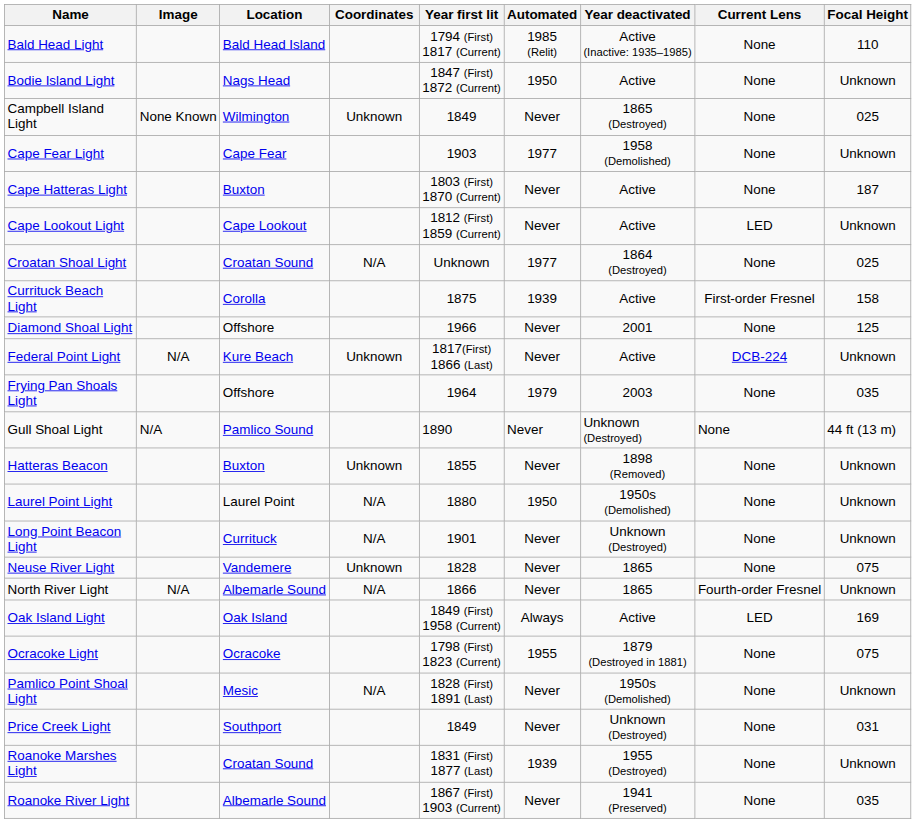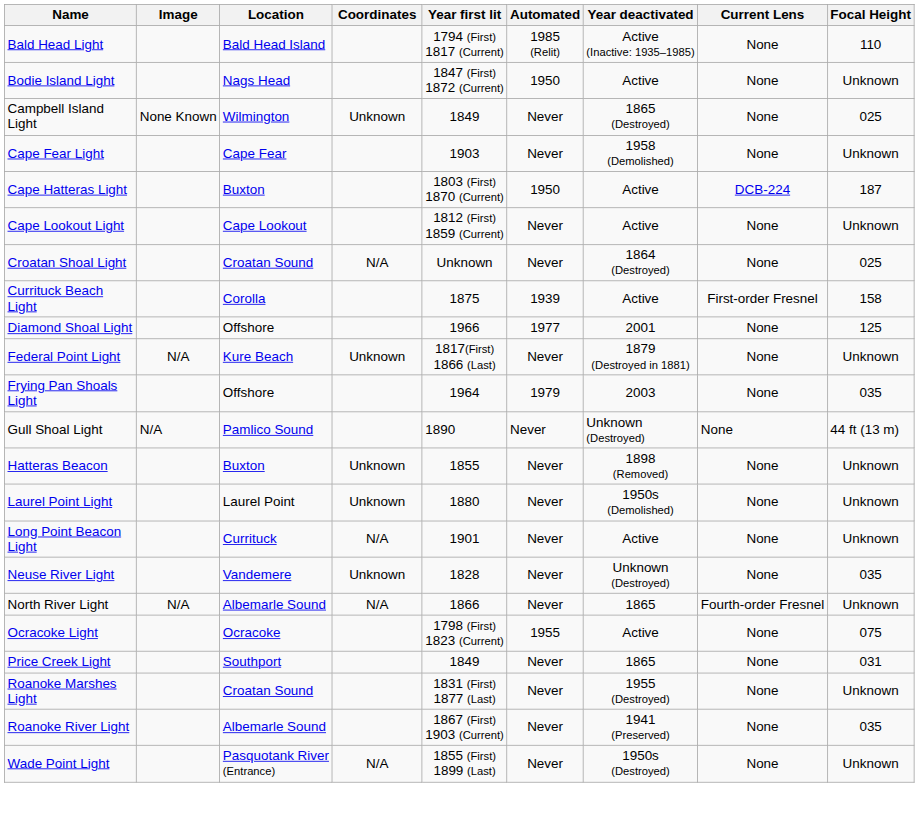Cape Fear Light | Automated: 1977 -> Never
Cape Hatteras Light | Automated: Never -> 1950
Cape Hatteras Light | Current Lens: None -> DCB-224
Cape Lookout Light | Current Lens: LED -> None
Croatan Shoal Light | Automated: 1977 -> Never
Diamond Shoal Light | Automated: Never -> 1977
Federal Point Light | Year deactivated: Active -> 1879 (Destroyed in 1881)
Federal Point Light | Current Lens: DCB-224 -> None
Laurel Point Light | Coordinates: N/A -> Unknown
Laurel Point Light | Automated: 1950 -> Never
Long Point Beacon Light | Year deactivated: Unknown (Destroyed) -> Active
Neuse River Light | Year deactivated: 1865 -> Unknown (Destroyed)
Neuse River Light | Focal Height: 075 -> 035
- row: Oak Island Light | Oak Island | 1849 (First) 1958 (Current) | Always | Active | LED | 169
Ocracoke Light | Year deactivated: 1879 (Destroyed in 1881) -> Active
- row: Pamlico Point Shoal Light | Mesic | N/A | 1828 (First) 1891 (Last) | Never | 1950s (Demolished) | None | Unknown
Price Creek Light | Year deactivated: Unknown (Destroyed) -> 1865
Roanoke Marshes Light | Automated: 1939 -> Never
+ row: Wade Point Light | Pasquotank River (Entrance) | N/A | 1855 (First) 1899 (Last) | Never | 1950s (Destroyed) | None | Unknown
